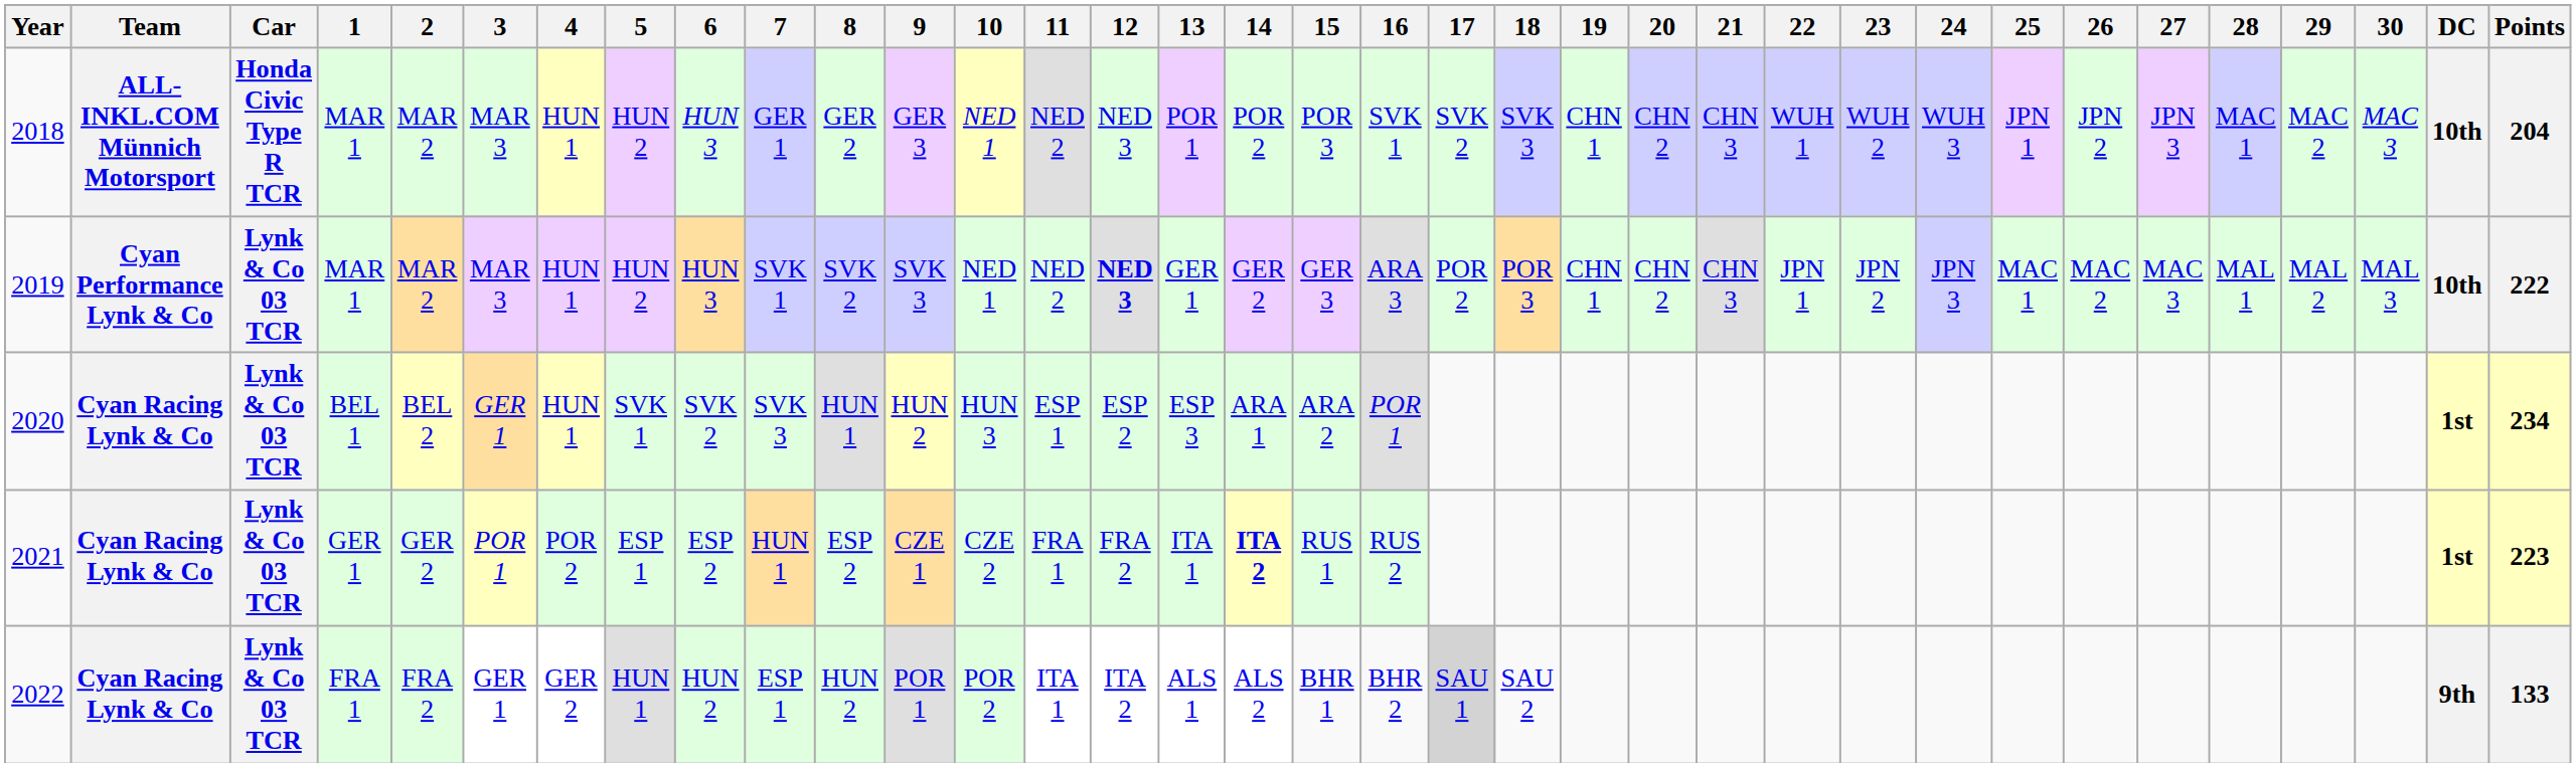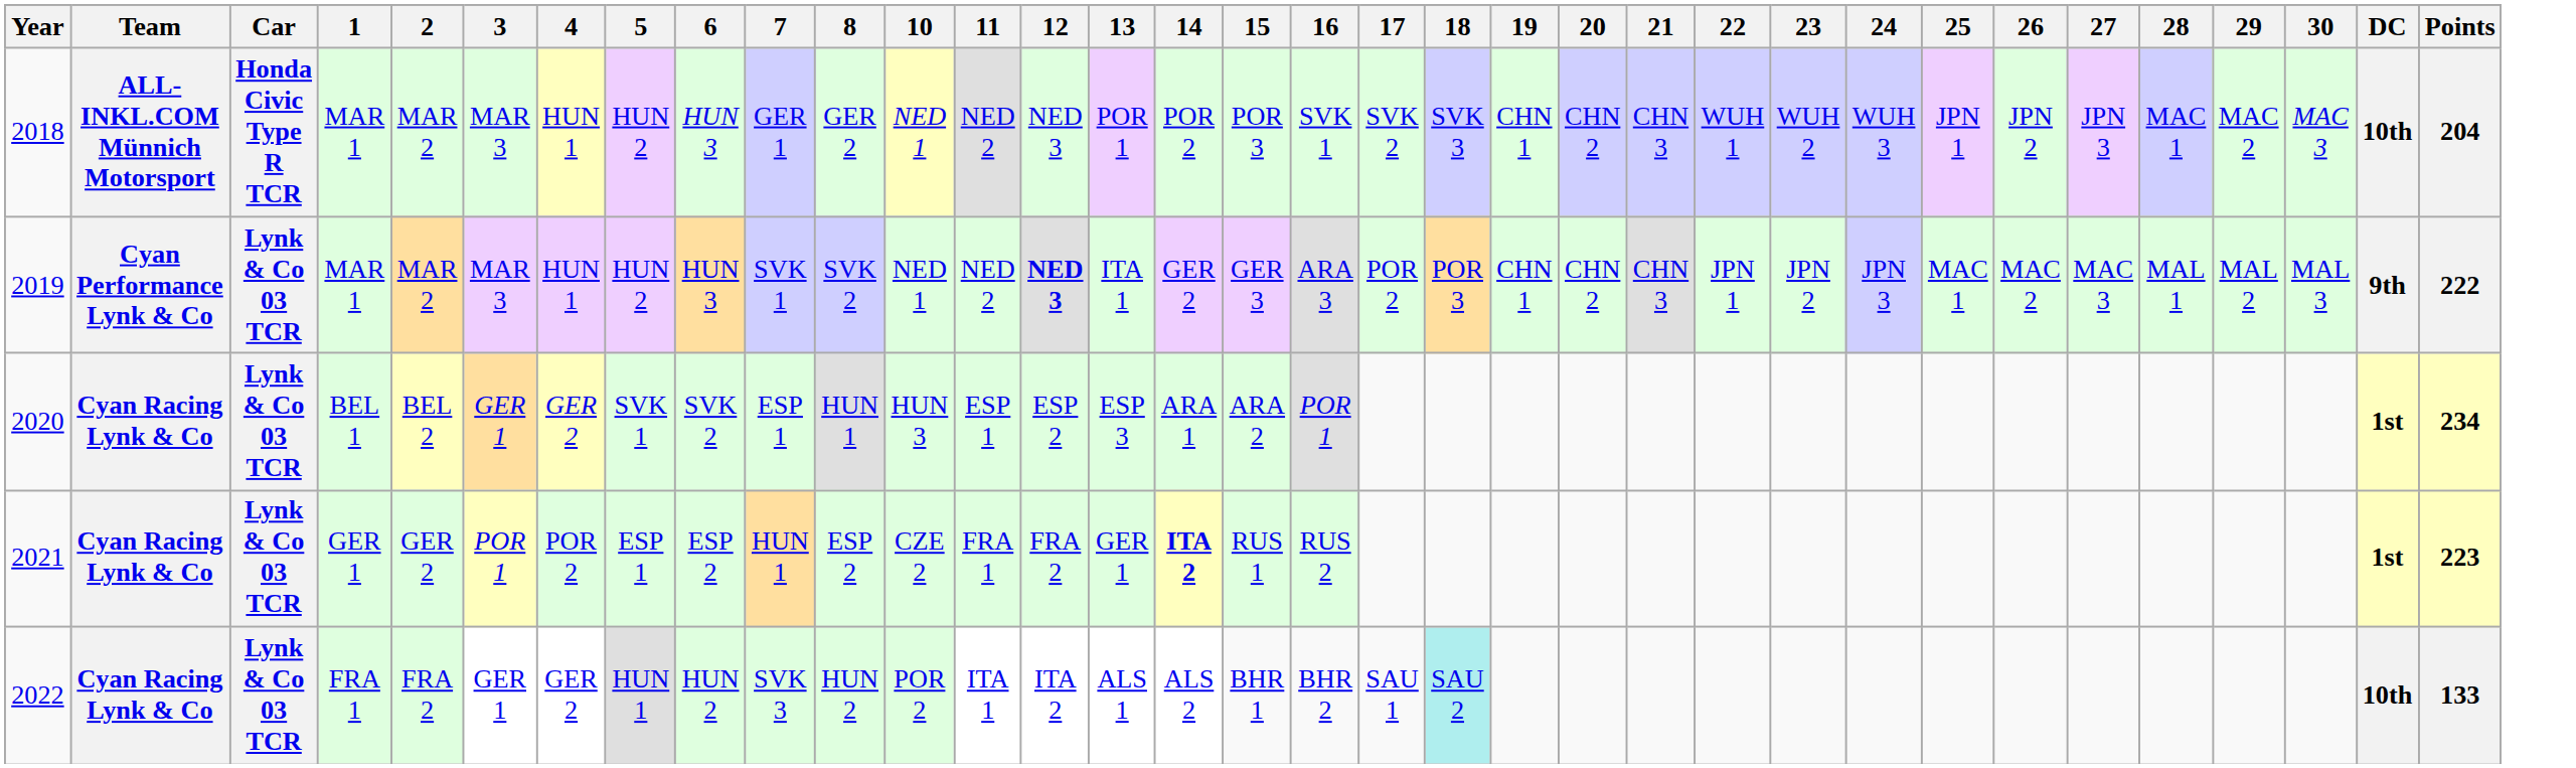- column: 9 | GER 3 | SVK 3 | HUN 2 | CZE 1 | POR 1
2019 | 13: GER 1 -> ITA 1
2019 | DC: 10th -> 9th
2020 | 4: HUN 1 -> GER 2
2020 | 7: SVK 3 -> ESP 1
2021 | 13: ITA 1 -> GER 1
2022 | 7: ESP 1 -> SVK 3
2022 | 17: lightgrey background -> no background
2022 | 18: no background -> paleturquoise background
2022 | DC: 9th -> 10th
